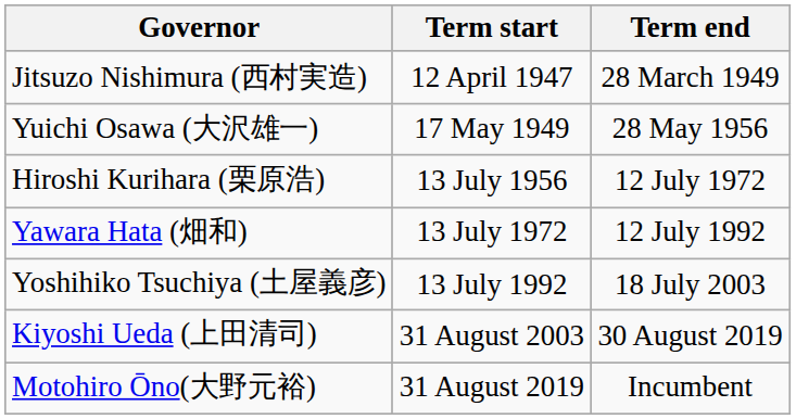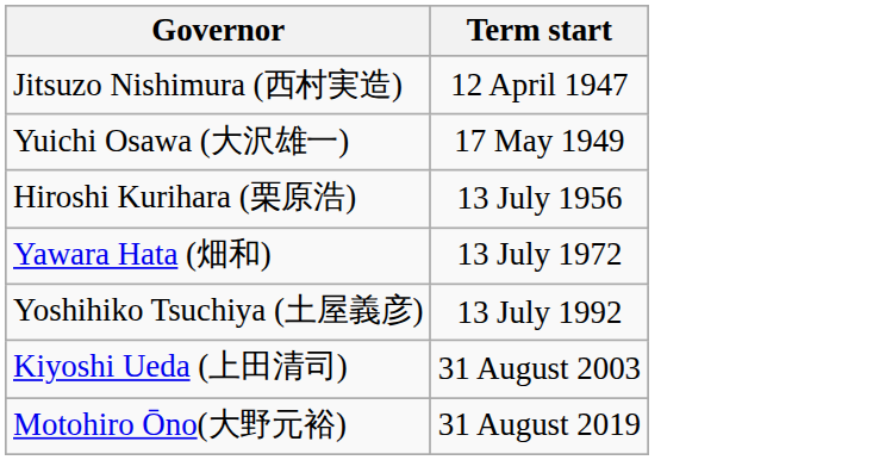- column: Term end | 28 March 1949 | 28 May 1956 | 12 July 1972 | 12 July 1992 | 18 July 2003 | 30 August 2019 | Incumbent
